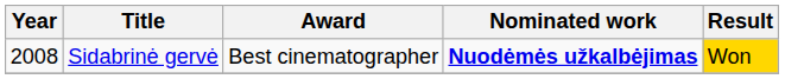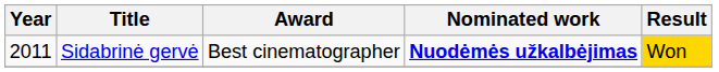Sidabrinė gervė | Year: 2008 -> 2011
